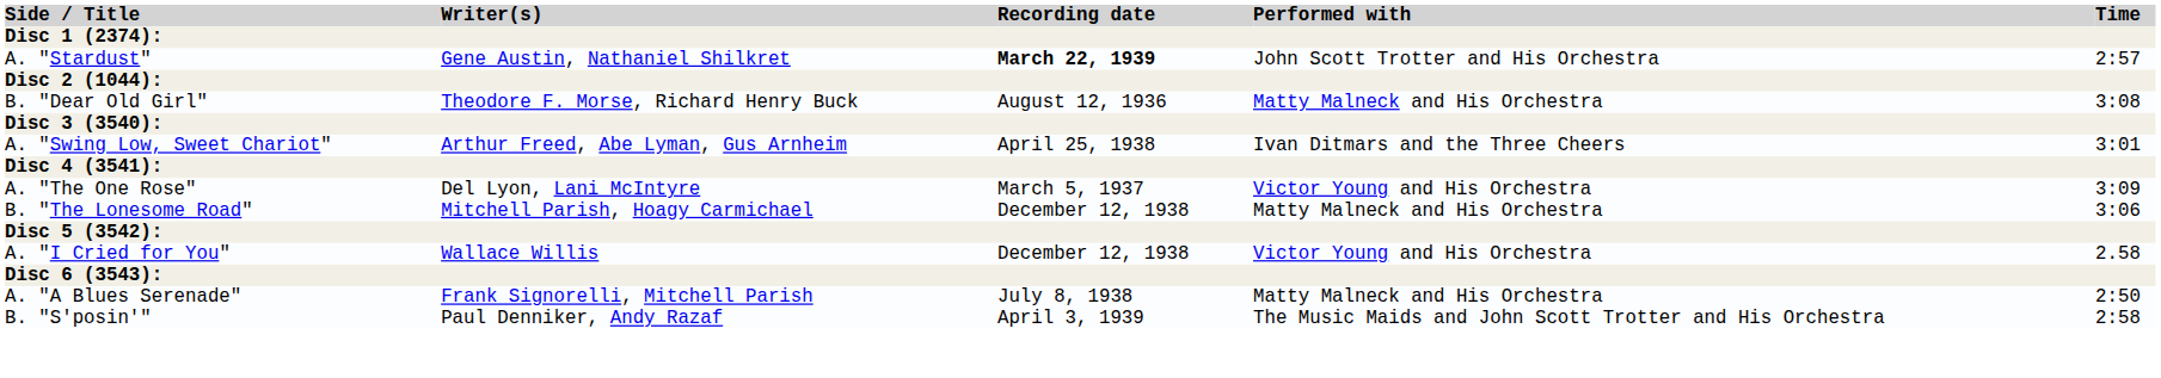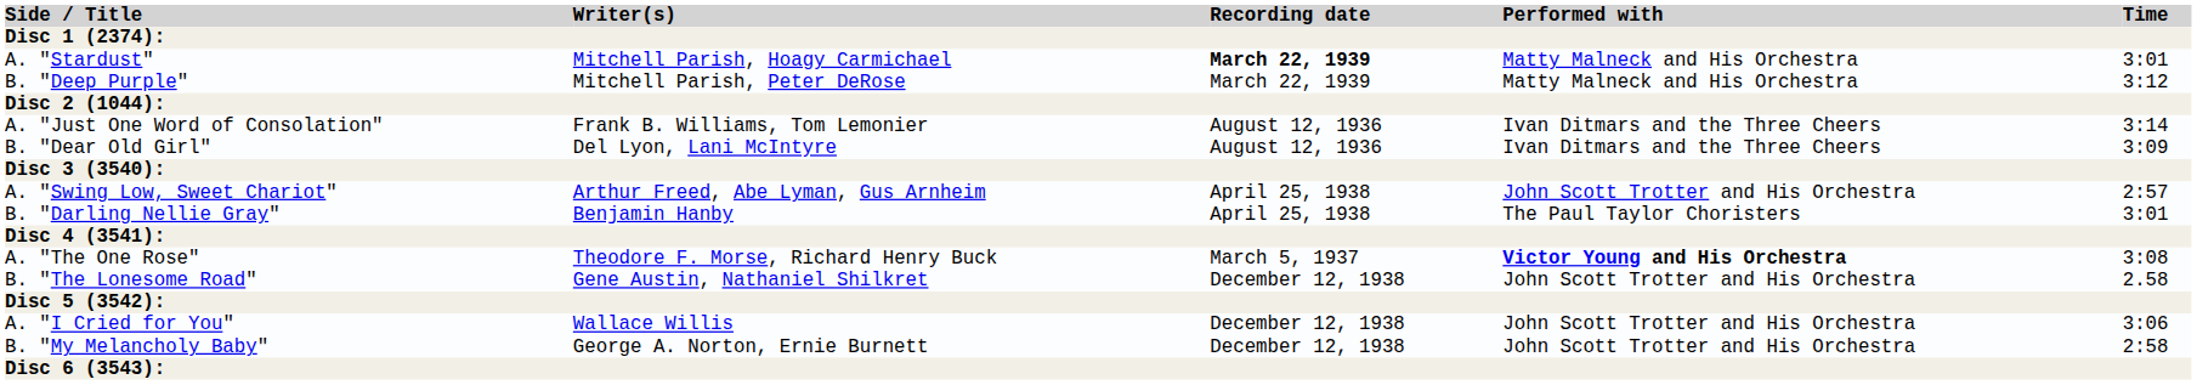A. "Stardust" | Writer(s): Gene Austin, Nathaniel Shilkret -> Mitchell Parish, Hoagy Carmichael
A. "Stardust" | Performed with: John Scott Trotter and His Orchestra -> Matty Malneck and His Orchestra
A. "Stardust" | Time: 2:57 -> 3:01
+ row: B. "Deep Purple" | Mitchell Parish, Peter DeRose | March 22, 1939 | Matty Malneck and His Orchestra | 3:12
+ row: A. "Just One Word of Consolation" | Frank B. Williams, Tom Lemonier | August 12, 1936 | Ivan Ditmars and the Three Cheers | 3:14
B. "Dear Old Girl" | Writer(s): Theodore F. Morse, Richard Henry Buck -> Del Lyon, Lani McIntyre
B. "Dear Old Girl" | Performed with: Matty Malneck and His Orchestra -> Ivan Ditmars and the Three Cheers
B. "Dear Old Girl" | Time: 3:08 -> 3:09
A. "Swing Low, Sweet Chariot" | Performed with: Ivan Ditmars and the Three Cheers -> John Scott Trotter and His Orchestra
A. "Swing Low, Sweet Chariot" | Time: 3:01 -> 2:57
+ row: B. "Darling Nellie Gray" | Benjamin Hanby | April 25, 1938 | The Paul Taylor Choristers | 3:01
A. "The One Rose" | Writer(s): Del Lyon, Lani McIntyre -> Theodore F. Morse, Richard Henry Buck
A. "The One Rose" | Performed with: normal -> bold
A. "The One Rose" | Time: 3:09 -> 3:08
B. "The Lonesome Road" | Writer(s): Mitchell Parish, Hoagy Carmichael -> Gene Austin, Nathaniel Shilkret
B. "The Lonesome Road" | Performed with: Matty Malneck and His Orchestra -> John Scott Trotter and His Orchestra
B. "The Lonesome Road" | Time: 3:06 -> 2.58
A. "I Cried for You" | Performed with: Victor Young and His Orchestra -> John Scott Trotter and His Orchestra
A. "I Cried for You" | Time: 2.58 -> 3:06
+ row: B. "My Melancholy Baby" | George A. Norton, Ernie Burnett | December 12, 1938 | John Scott Trotter and His Orchestra | 2:58
- row: A. "A Blues Serenade" | Frank Signorelli, Mitchell Parish | July 8, 1938 | Matty Malneck and His Orchestra | 2:50
- row: B. "S'posin'" | Paul Denniker, Andy Razaf | April 3, 1939 | The Music Maids and John Scott Trotter and His Orchestra | 2:58
